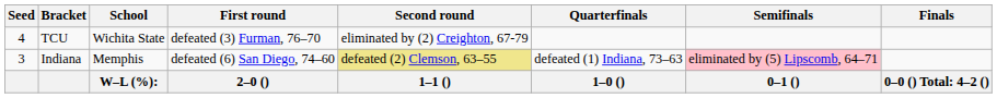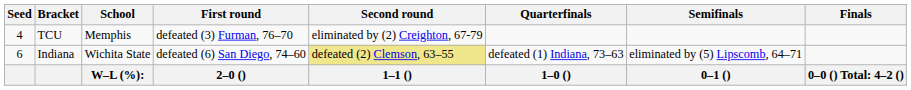TCU | School: Wichita State -> Memphis
Indiana | Seed: 3 -> 6
Indiana | School: Memphis -> Wichita State
Indiana | Semifinals: pink background -> no background
